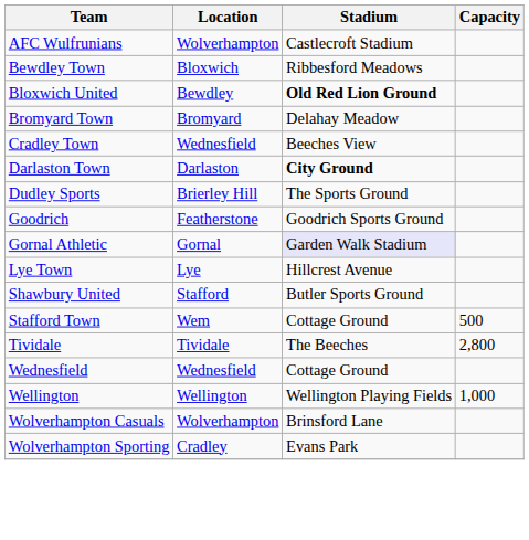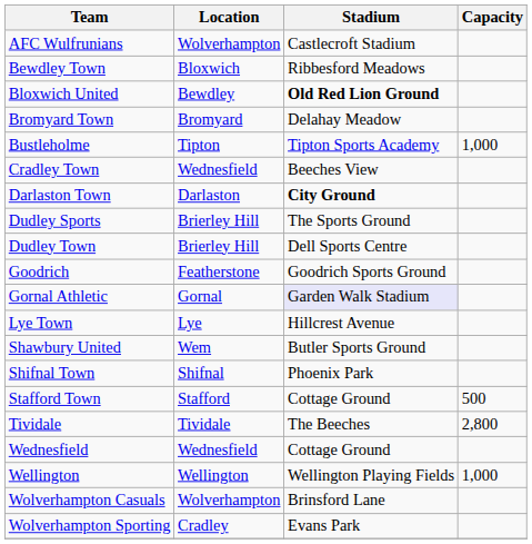+ row: Bustleholme | Tipton | Tipton Sports Academy | 1,000
+ row: Dudley Town | Brierley Hill | Dell Sports Centre
Shawbury United | Location: Stafford -> Wem
+ row: Shifnal Town | Shifnal | Phoenix Park
Stafford Town | Location: Wem -> Stafford
